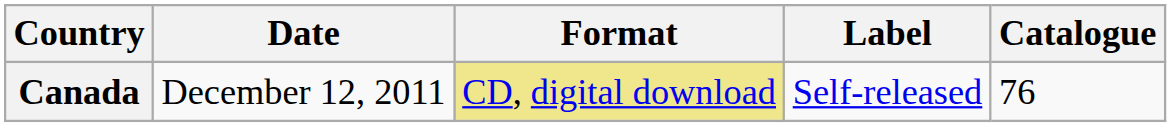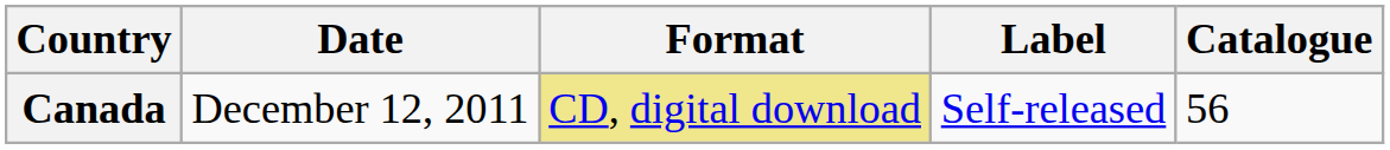Canada | Catalogue: 76 -> 56
